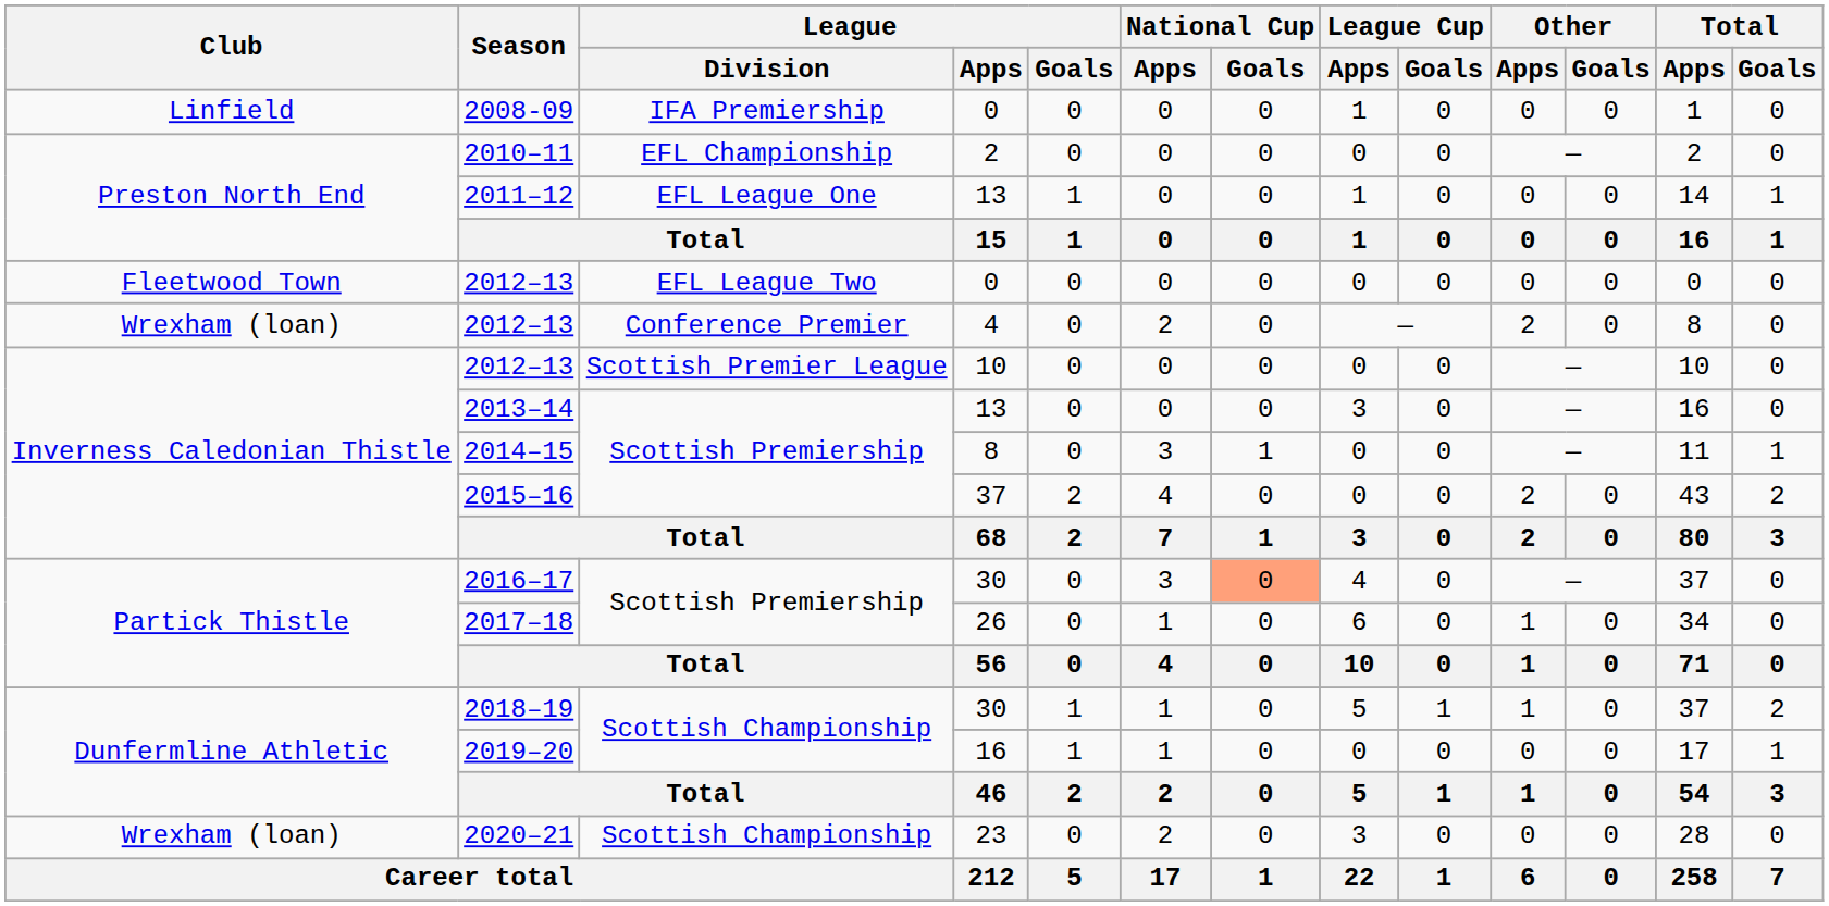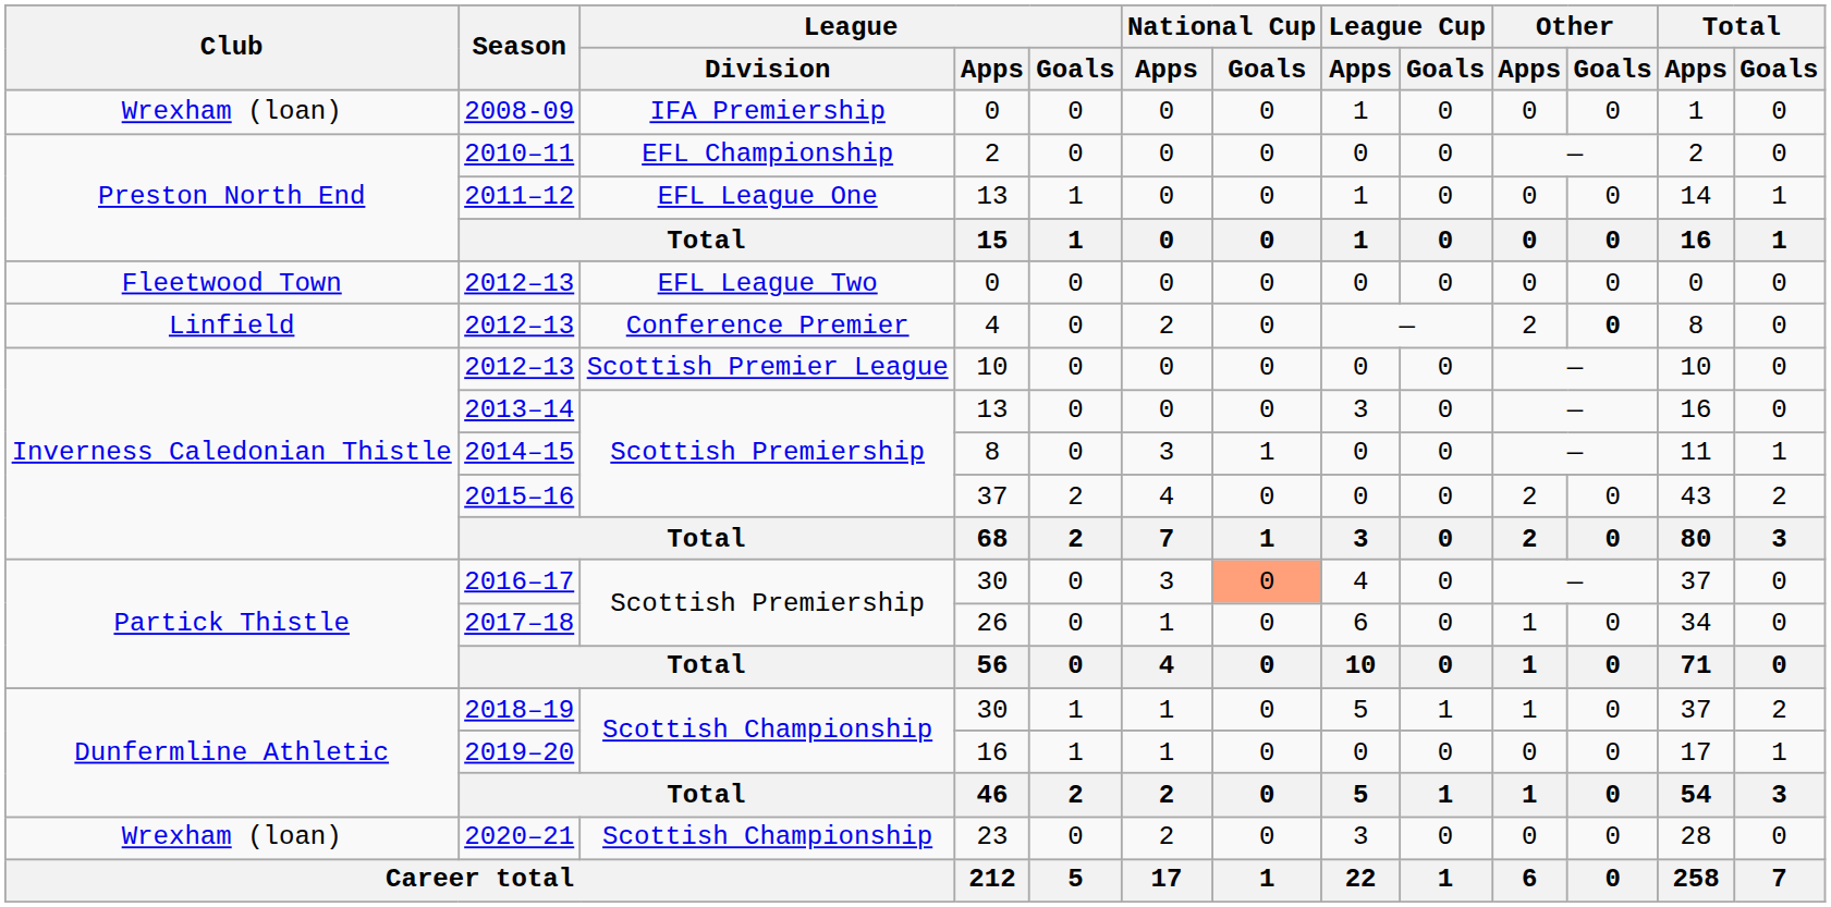2008-09 | Club: Linfield -> Wrexham (loan)
2012–13 / 4 | Club: Wrexham (loan) -> Linfield
2012–13 / 4 | Other / Goals: normal -> bold
